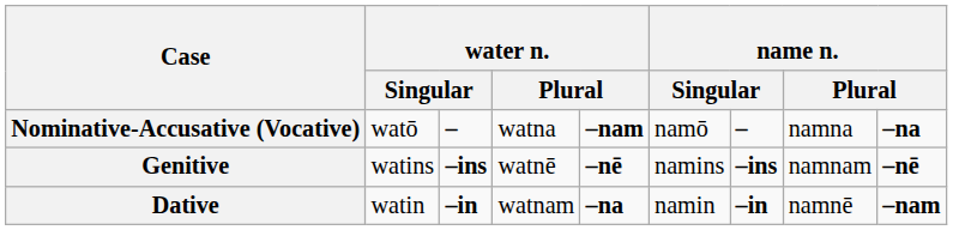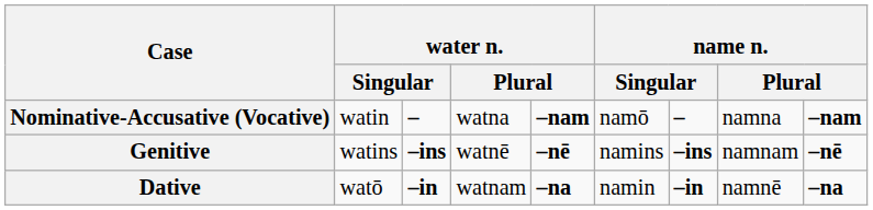Nominative-Accusative (Vocative) | column 2: watō -> watin
Nominative-Accusative (Vocative) | column 9: –na -> –nam
Dative | column 2: watin -> watō
Dative | column 9: –nam -> –na
